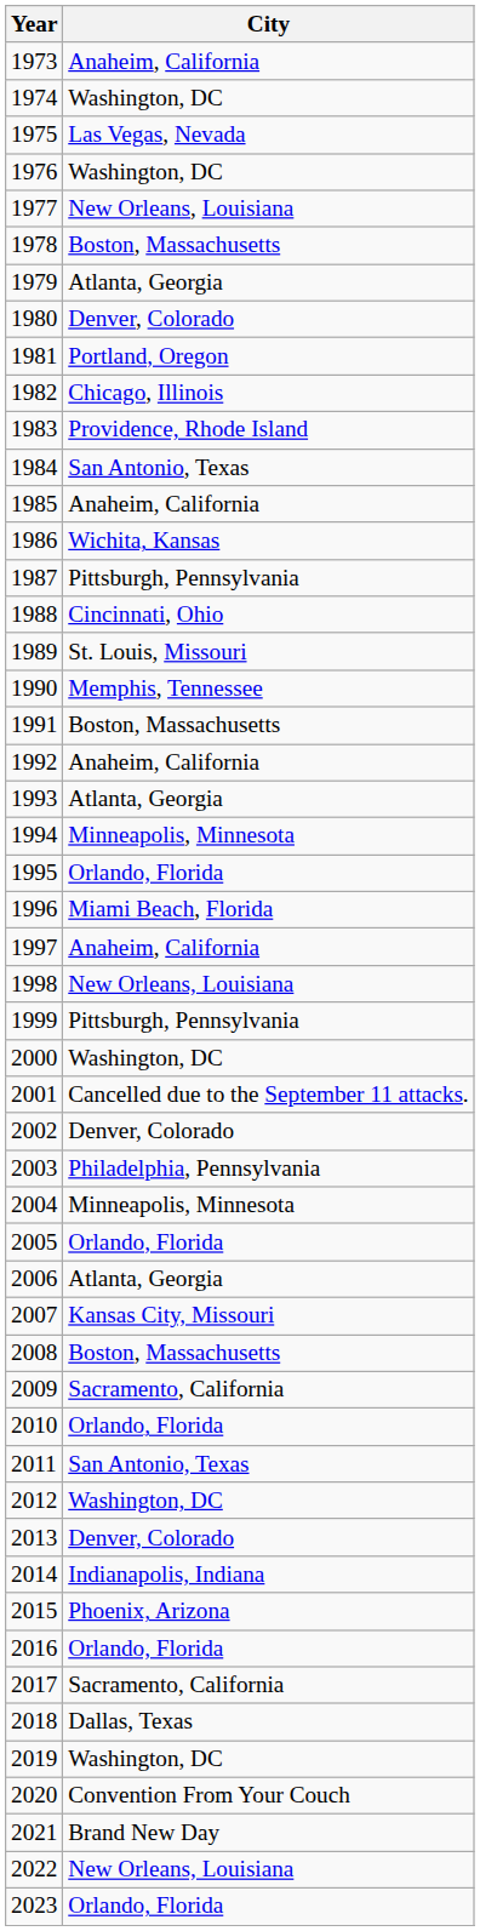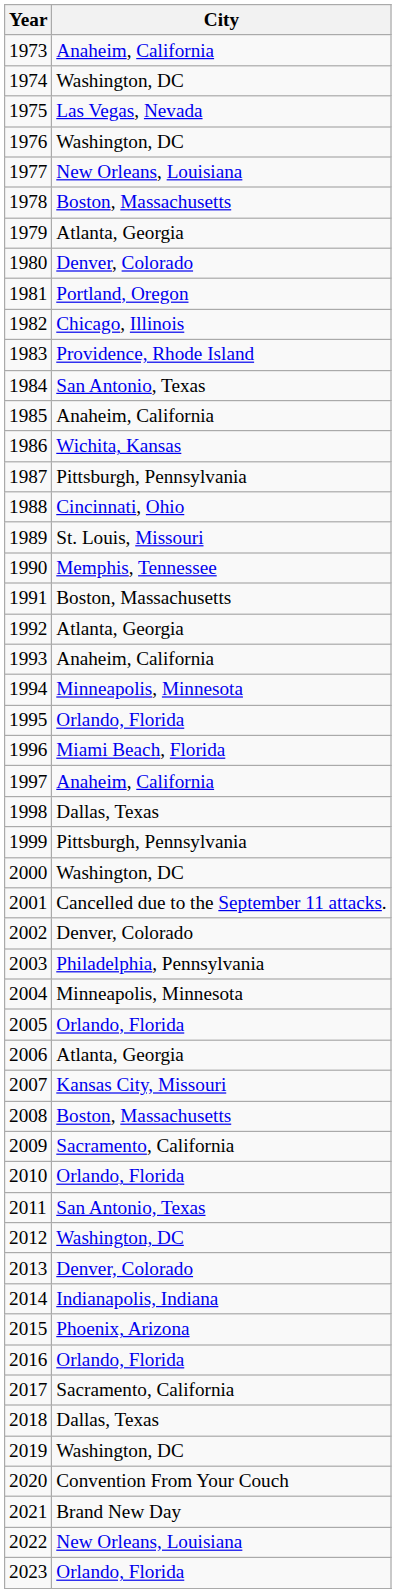1992 | City: Anaheim, California -> Atlanta, Georgia
1993 | City: Atlanta, Georgia -> Anaheim, California
1998 | City: New Orleans, Louisiana -> Dallas, Texas
